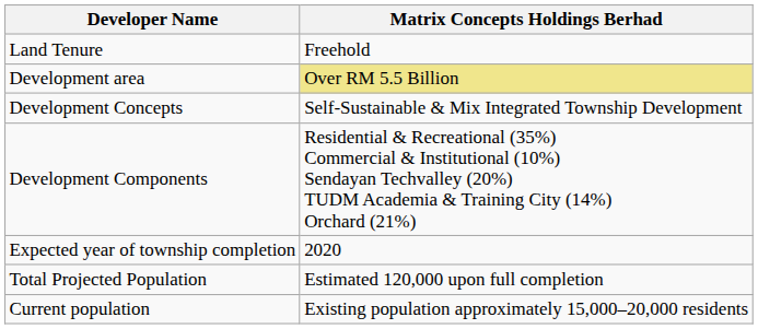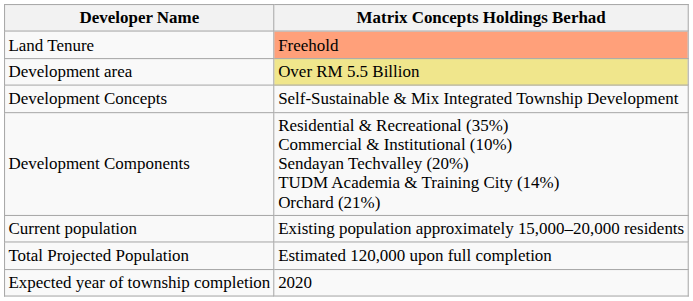Land Tenure | Matrix Concepts Holdings Berhad: no background -> lightsalmon background
rows swapped: Current population <-> Expected year of township completion
